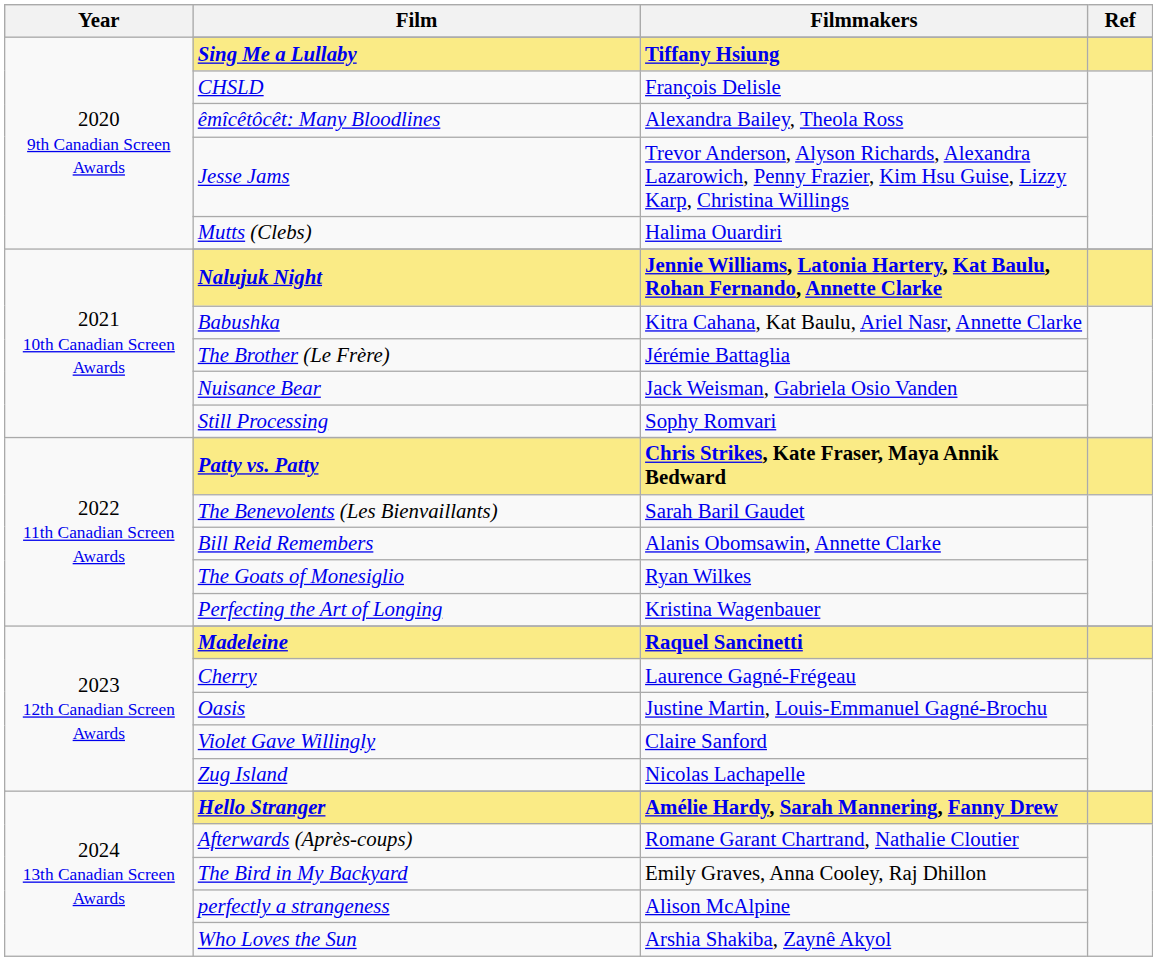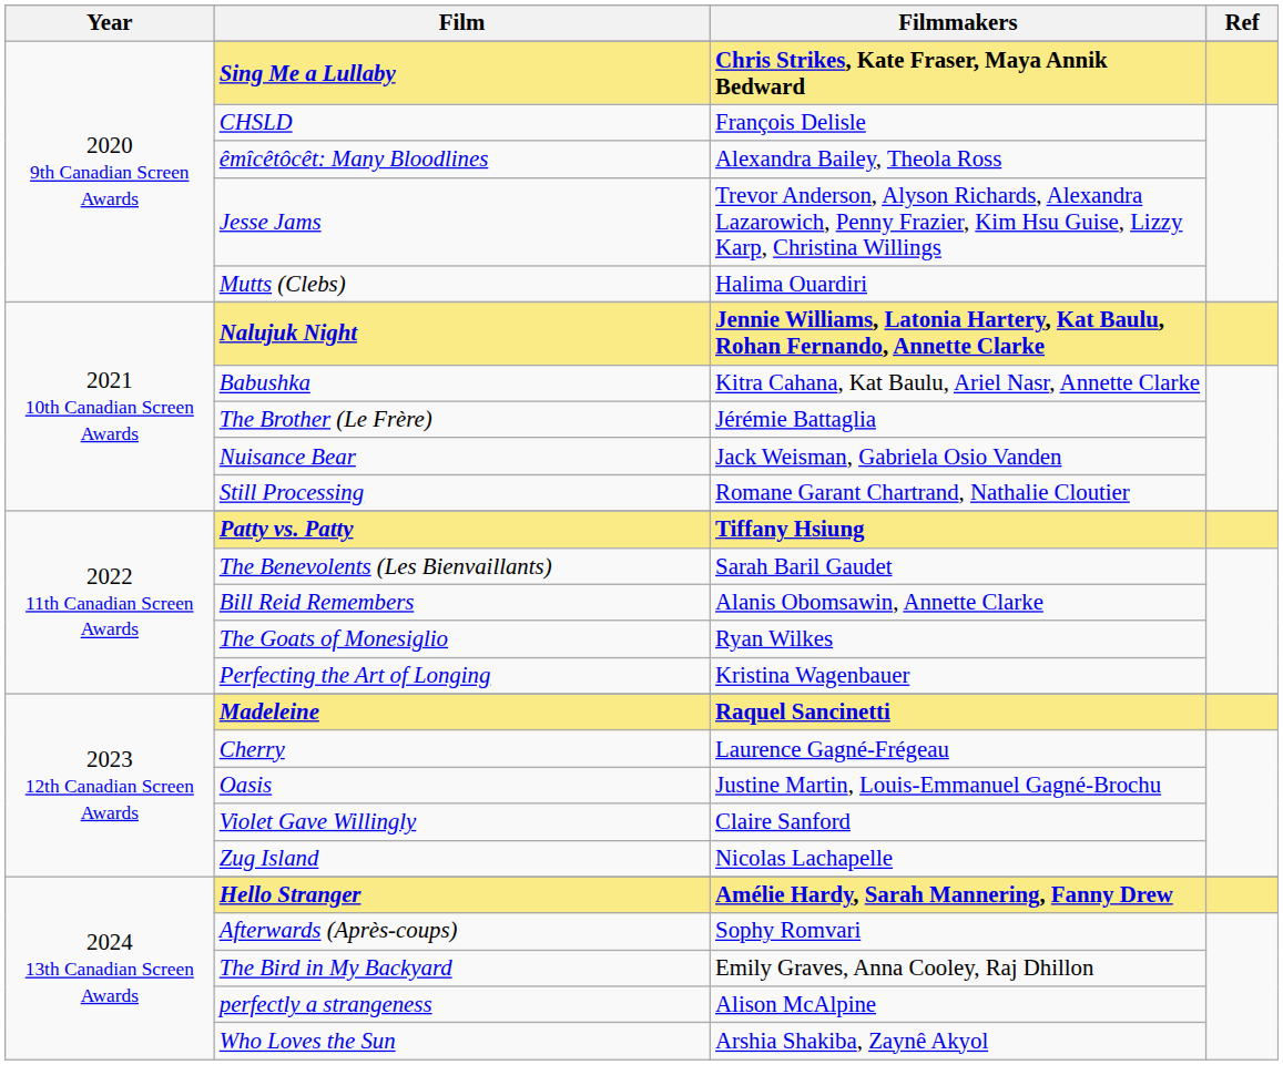Sing Me a Lullaby | Filmmakers: Tiffany Hsiung -> Chris Strikes, Kate Fraser, Maya Annik Bedward
Still Processing | Filmmakers: Sophy Romvari -> Romane Garant Chartrand, Nathalie Cloutier
Patty vs. Patty | Filmmakers: Chris Strikes, Kate Fraser, Maya Annik Bedward -> Tiffany Hsiung
Afterwards (Après-coups) | Filmmakers: Romane Garant Chartrand, Nathalie Cloutier -> Sophy Romvari
